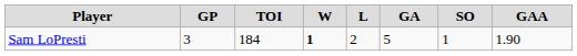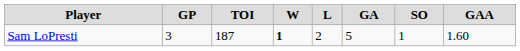Sam LoPresti | TOI: 184 -> 187
Sam LoPresti | GAA: 1.90 -> 1.60
